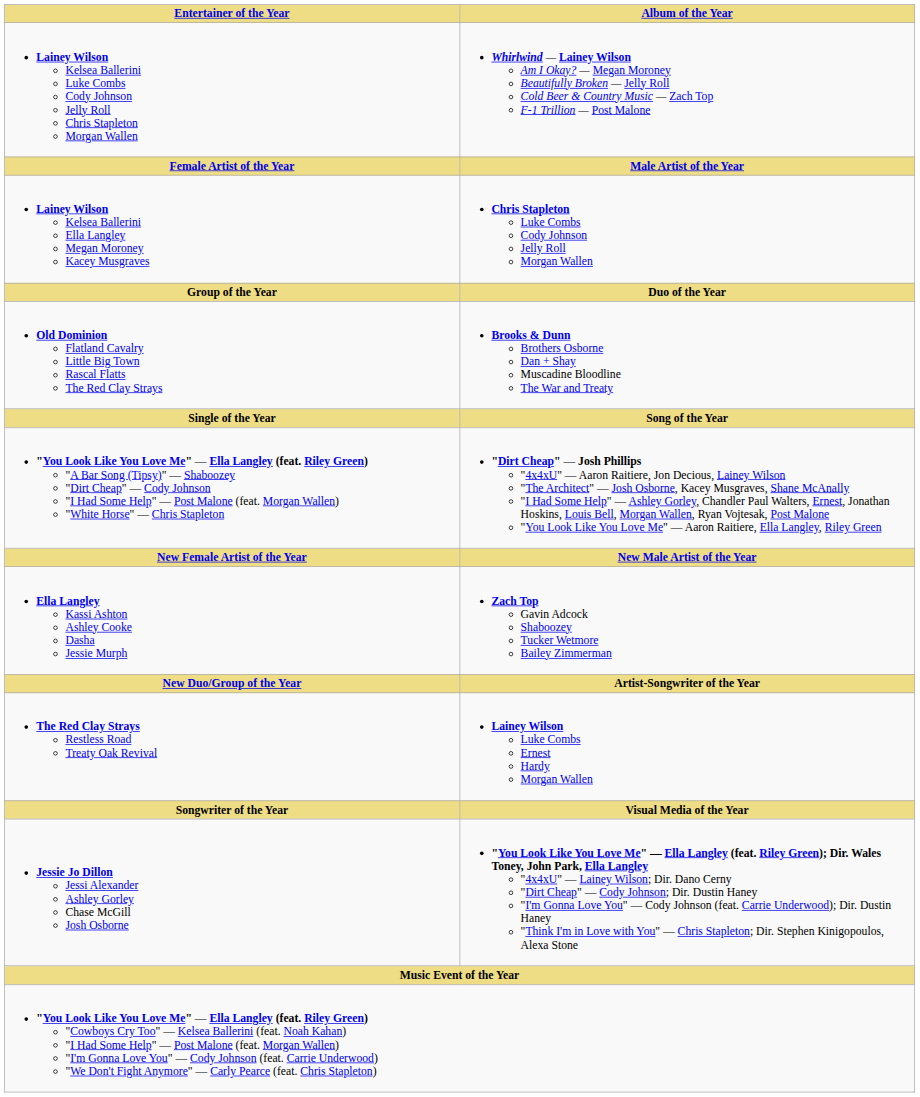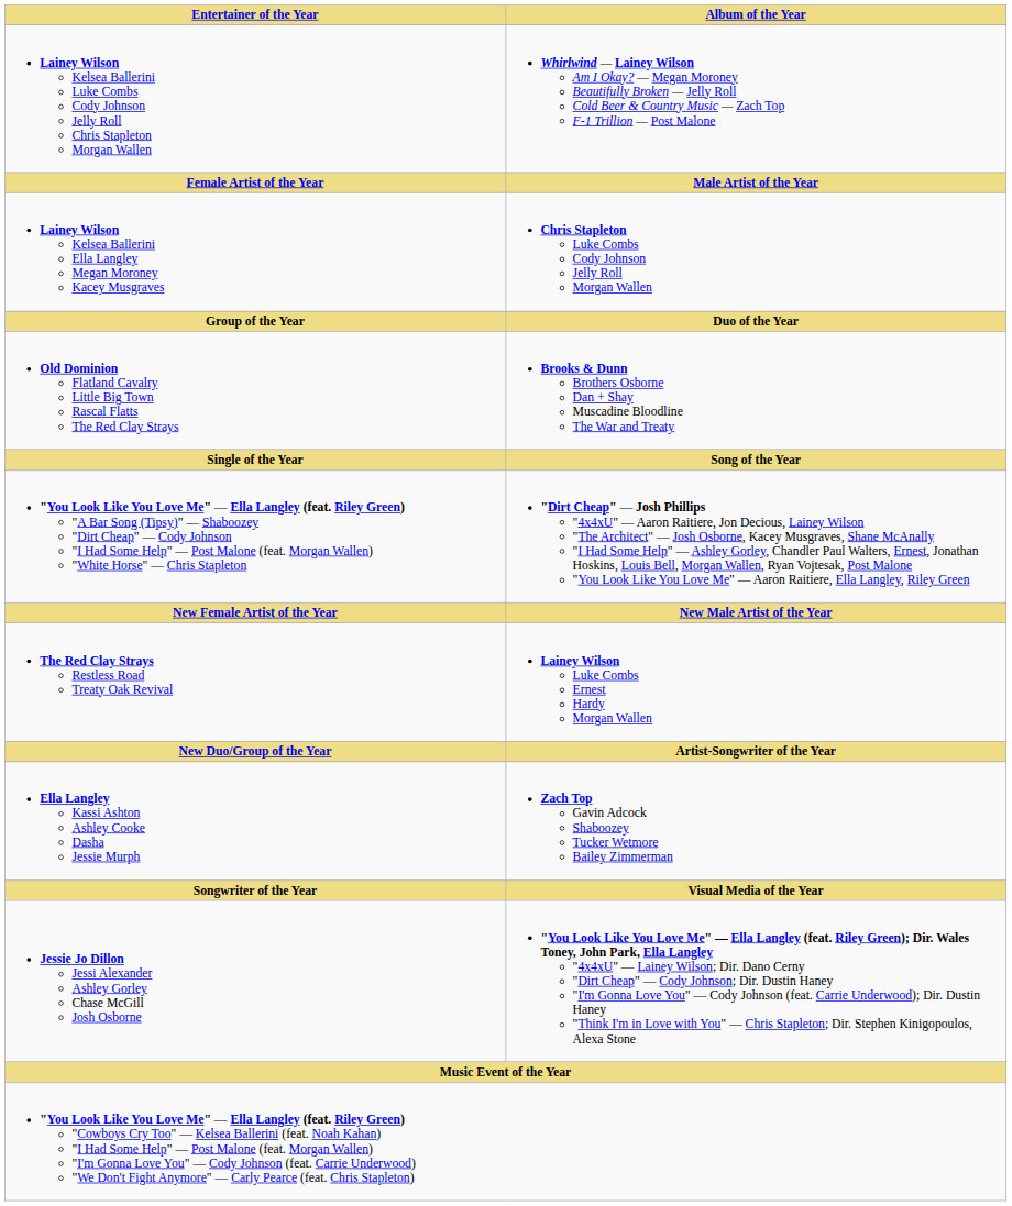rows swapped: Ella Langley Kassi Ashton Ashley Cooke Dasha Jessie Murph <-> The Red Clay Strays Restless Road Treaty Oak Revival
